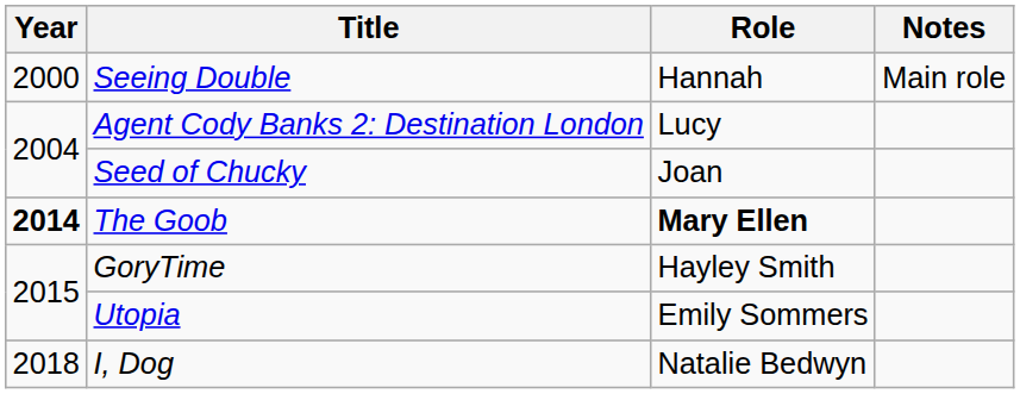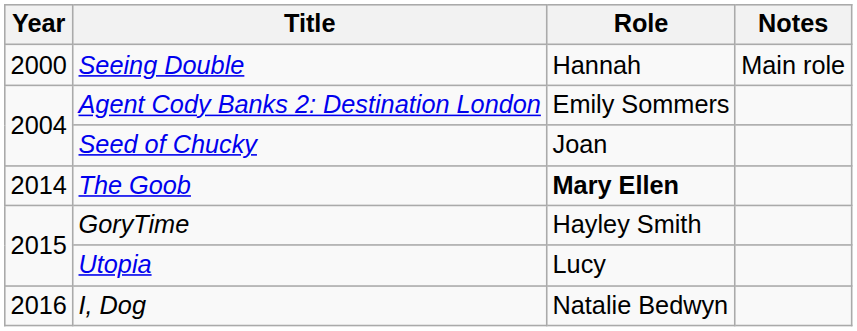Agent Cody Banks 2: Destination London | Role: Lucy -> Emily Sommers
The Goob | Year: bold -> normal
Utopia | Role: Emily Sommers -> Lucy
I, Dog | Year: 2018 -> 2016
